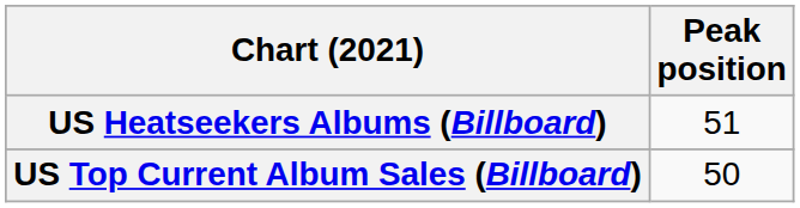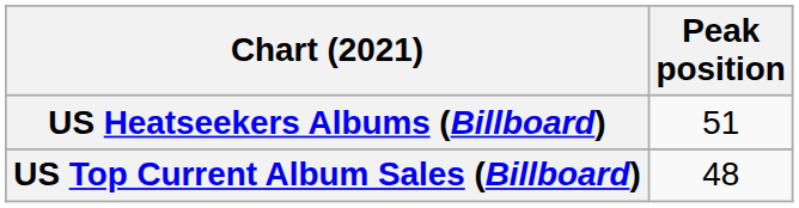US Top Current Album Sales (Billboard) | Peak position: 50 -> 48
